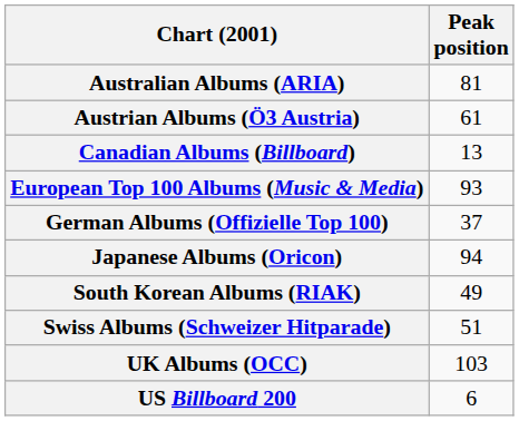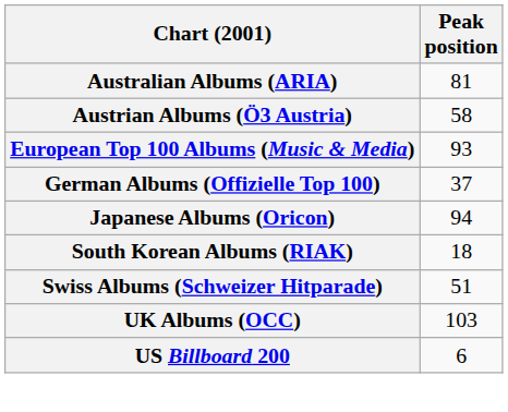Austrian Albums (Ö3 Austria) | Peak position: 61 -> 58
- row: Canadian Albums (Billboard) | 13
South Korean Albums (RIAK) | Peak position: 49 -> 18
